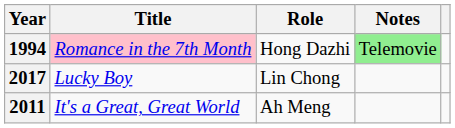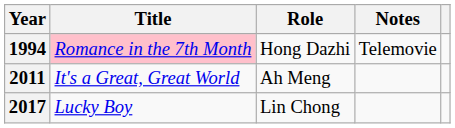1994 | Notes: lightgreen background -> no background
rows swapped: 2011 <-> 2017
